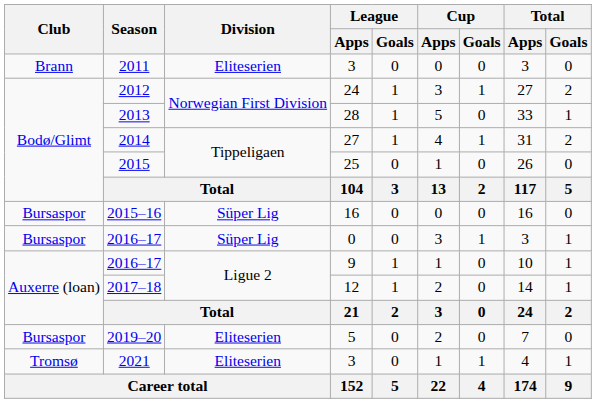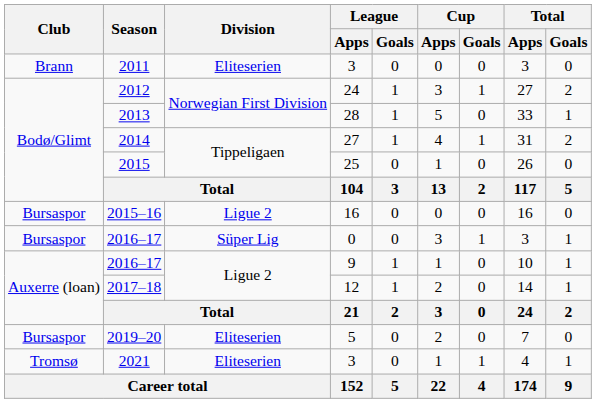2015–16 | Division: Süper Lig -> Ligue 2
